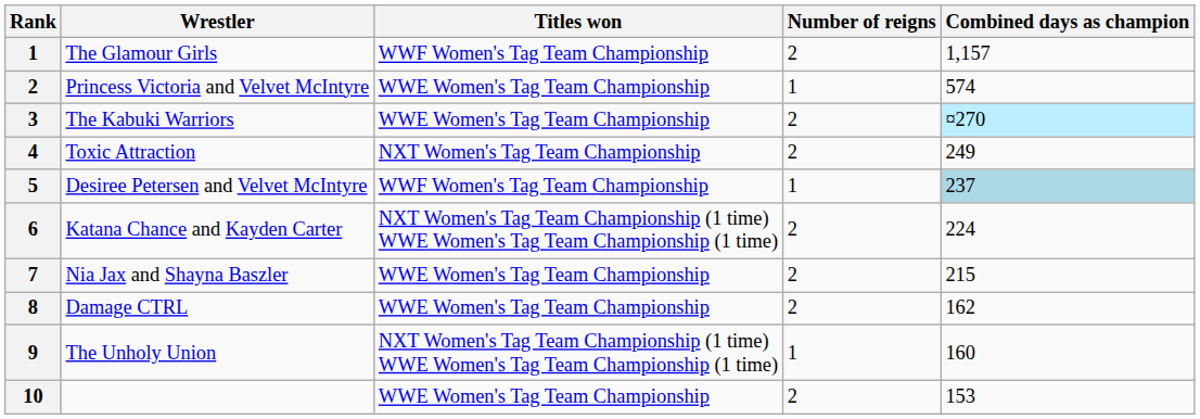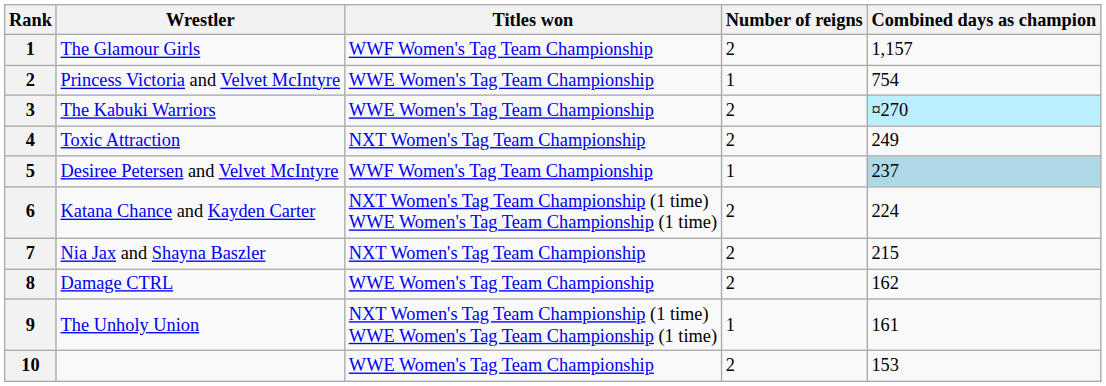Princess Victoria and Velvet McIntyre | Combined days as champion: 574 -> 754
Nia Jax and Shayna Baszler | Titles won: WWE Women's Tag Team Championship -> NXT Women's Tag Team Championship
The Unholy Union | Combined days as champion: 160 -> 161
